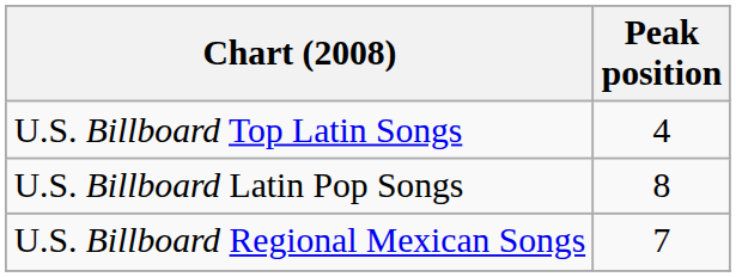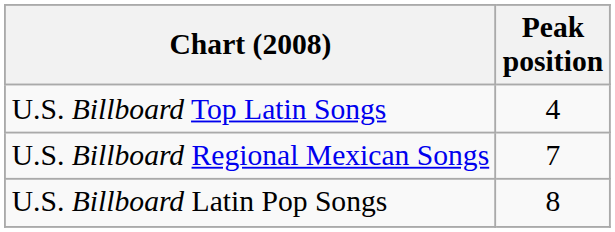rows swapped: U.S. Billboard Regional Mexican Songs <-> U.S. Billboard Latin Pop Songs
